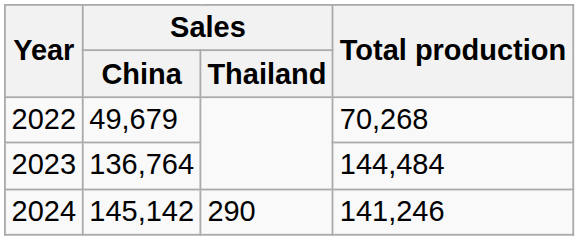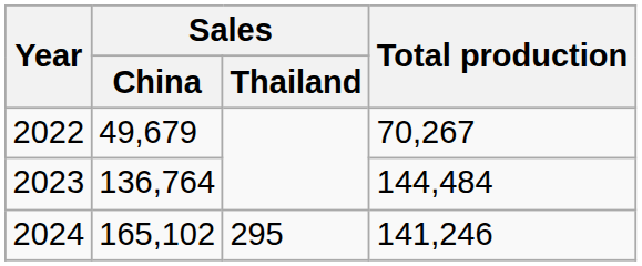2022 | Total production: 70,268 -> 70,267
2024 | Sales / China: 145,142 -> 165,102
2024 | Sales / Thailand: 290 -> 295
